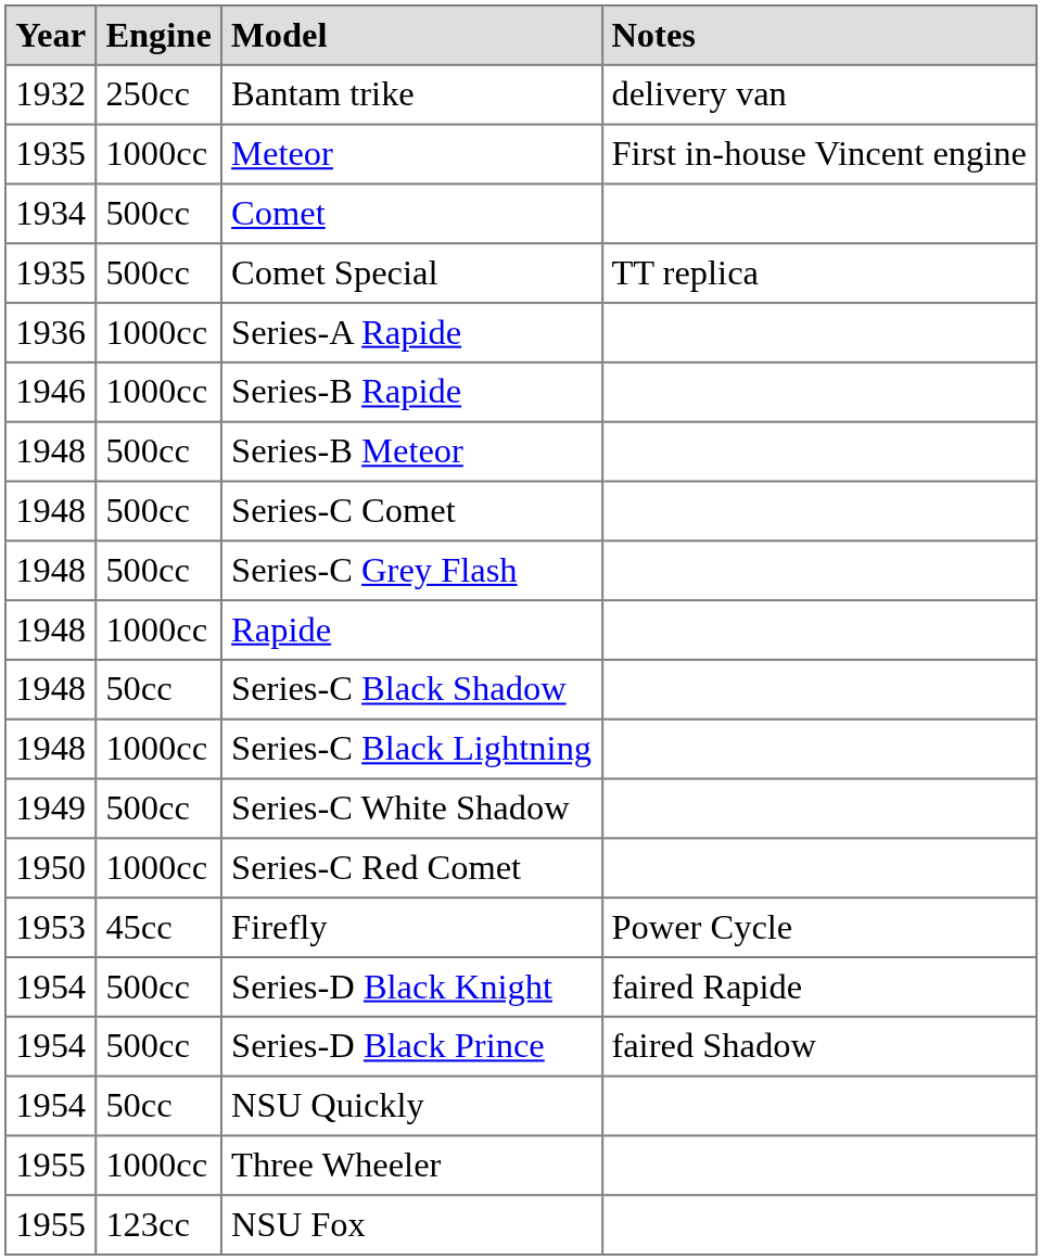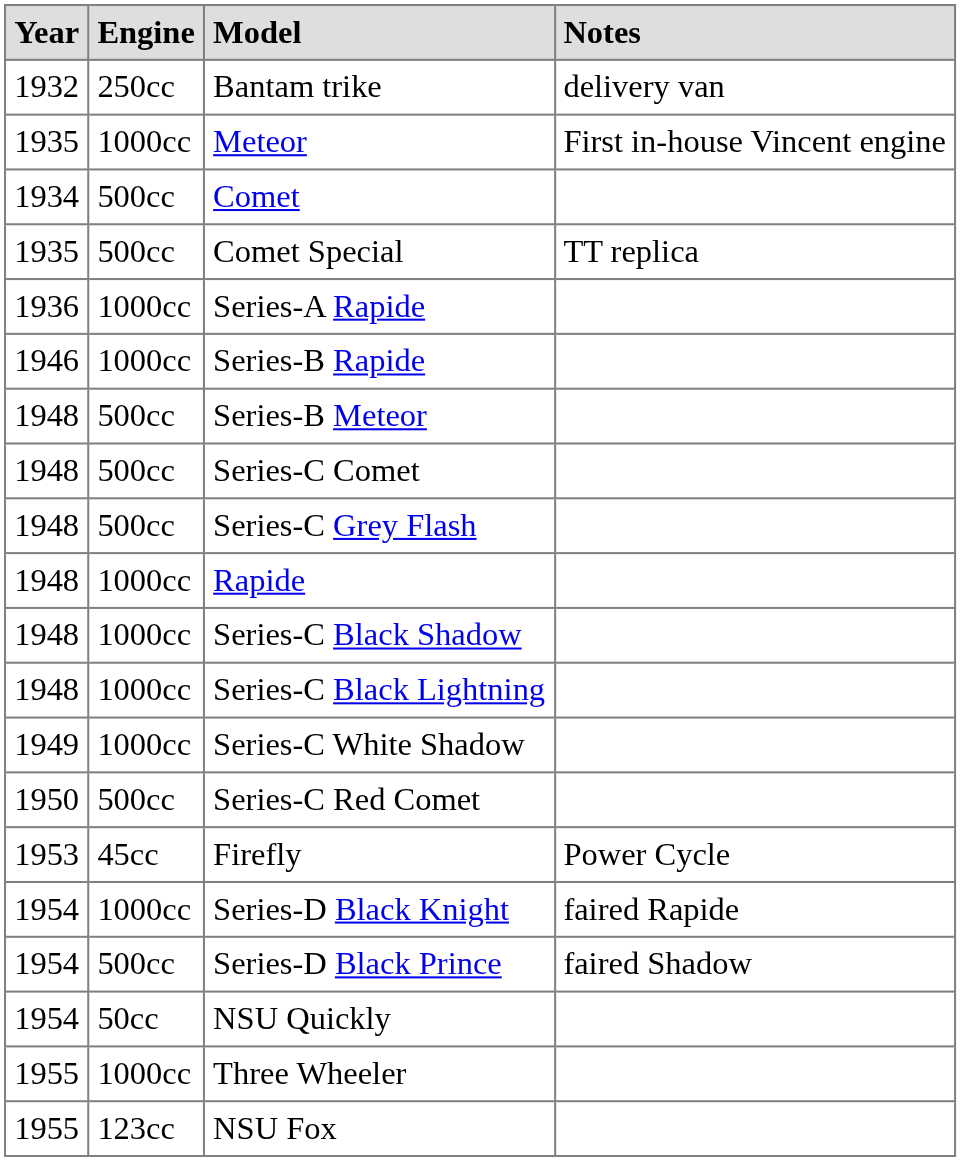Series-C Black Shadow | Engine: 50cc -> 1000cc
Series-C White Shadow | Engine: 500cc -> 1000cc
Series-C Red Comet | Engine: 1000cc -> 500cc
Series-D Black Knight | Engine: 500cc -> 1000cc
